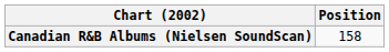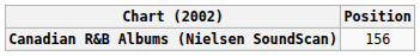Canadian R&B Albums (Nielsen SoundScan) | Position: 158 -> 156
